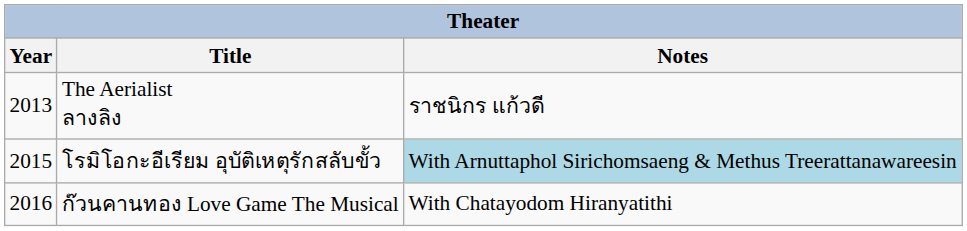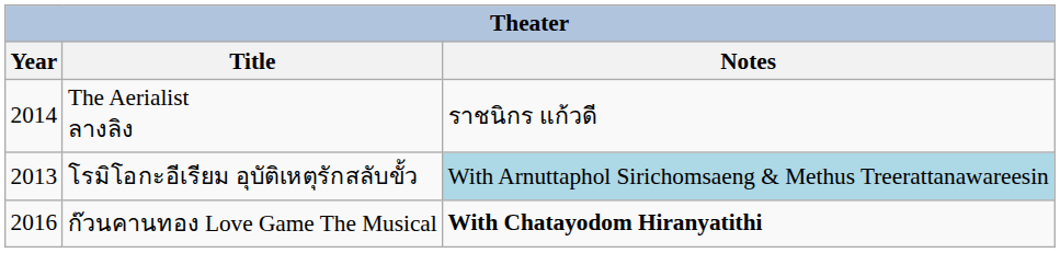The Aerialist ลางลิง | Year: 2013 -> 2014
โรมิโอกะอีเรียม อุบัติเหตุรักสลับขั้ว | Year: 2015 -> 2013
ก๊วนคานทอง Love Game The Musical | Notes: normal -> bold
